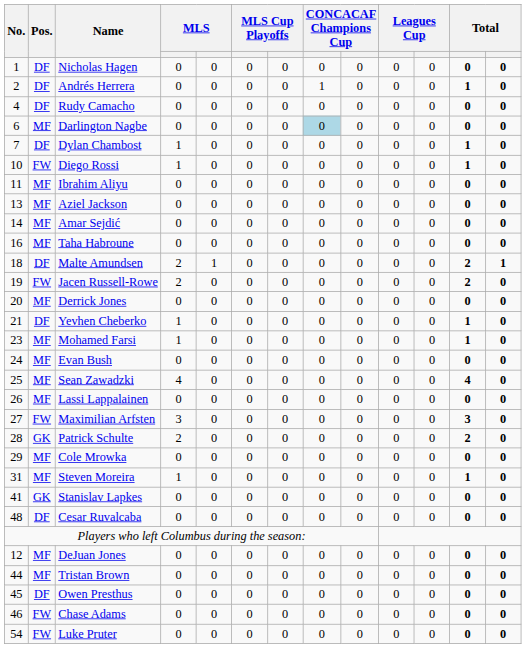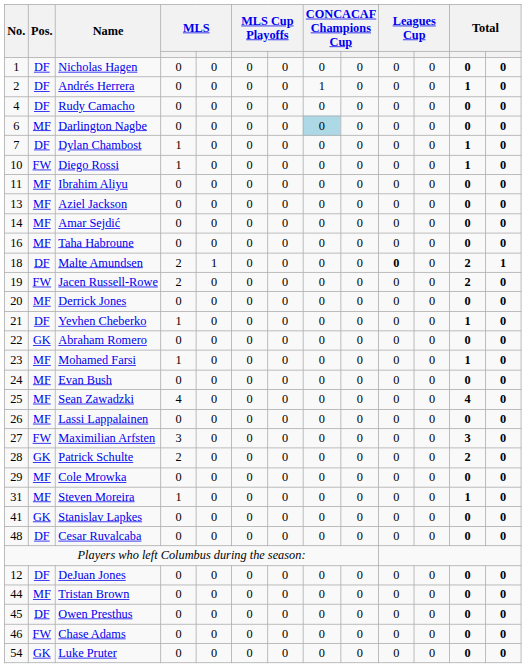Malte Amundsen | column 10: normal -> bold
+ row: 22 | GK | Abraham Romero | 0 | 0 | 0 | 0 | 0 | 0 | 0 | 0 | 0 | 0
DeJuan Jones | Pos.: MF -> DF
Luke Pruter | Pos.: FW -> GK
